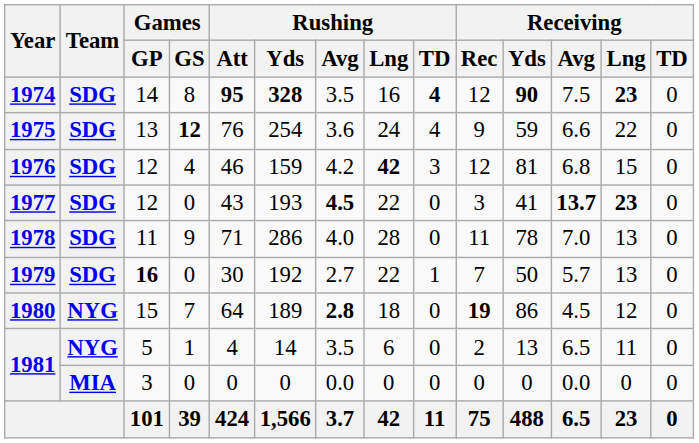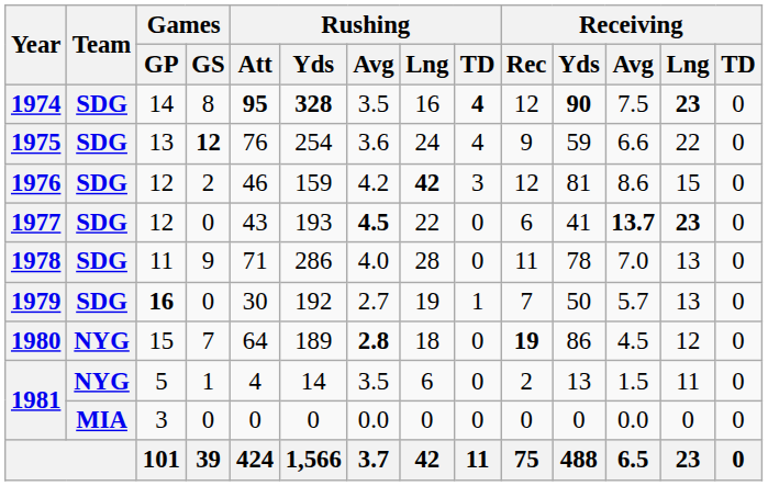1976 | Games / GS: 4 -> 2
1976 | Receiving / Avg: 6.8 -> 8.6
1977 | Receiving / Rec: 3 -> 6
1979 | Rushing / Lng: 22 -> 19
1981 / 5 | Receiving / Avg: 6.5 -> 1.5
